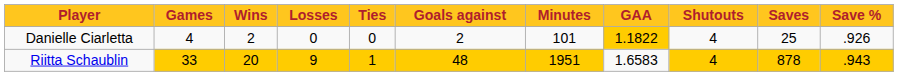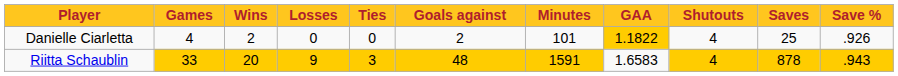Riitta Schaublin | Ties: 1 -> 3
Riitta Schaublin | Minutes: 1951 -> 1591
